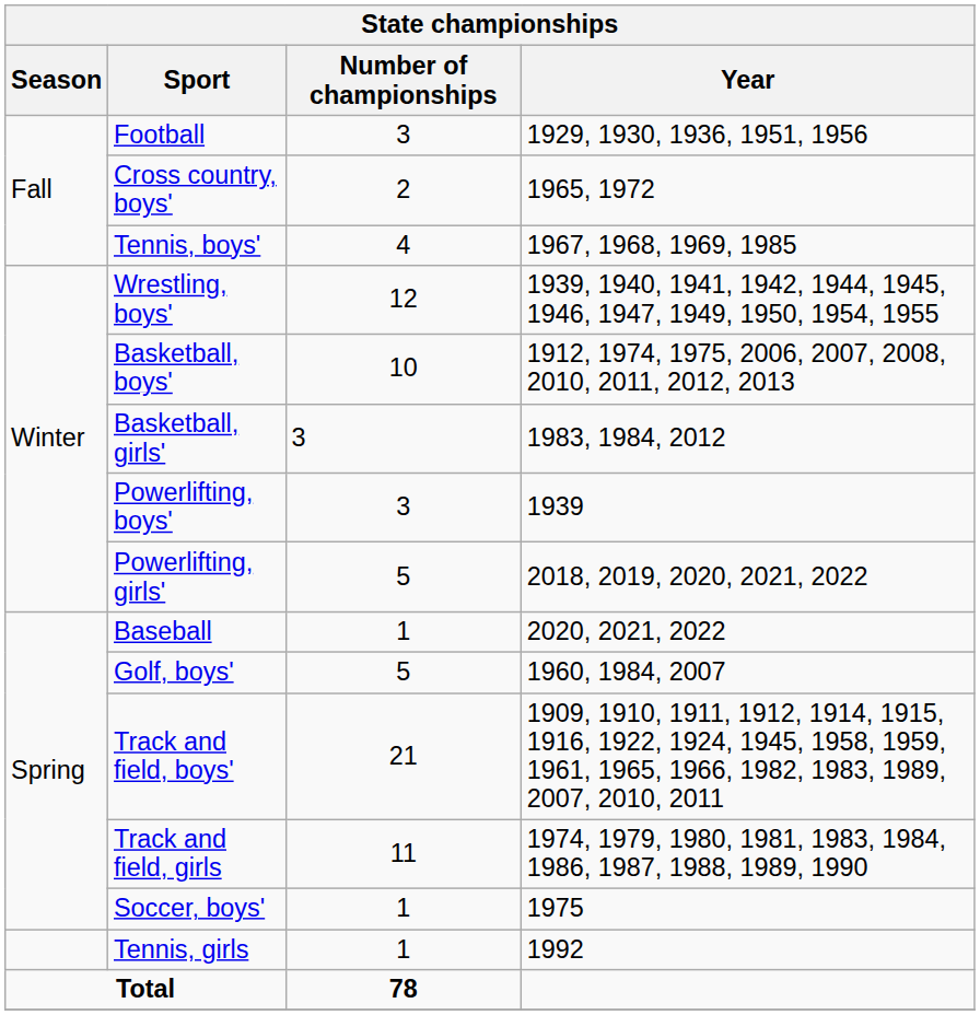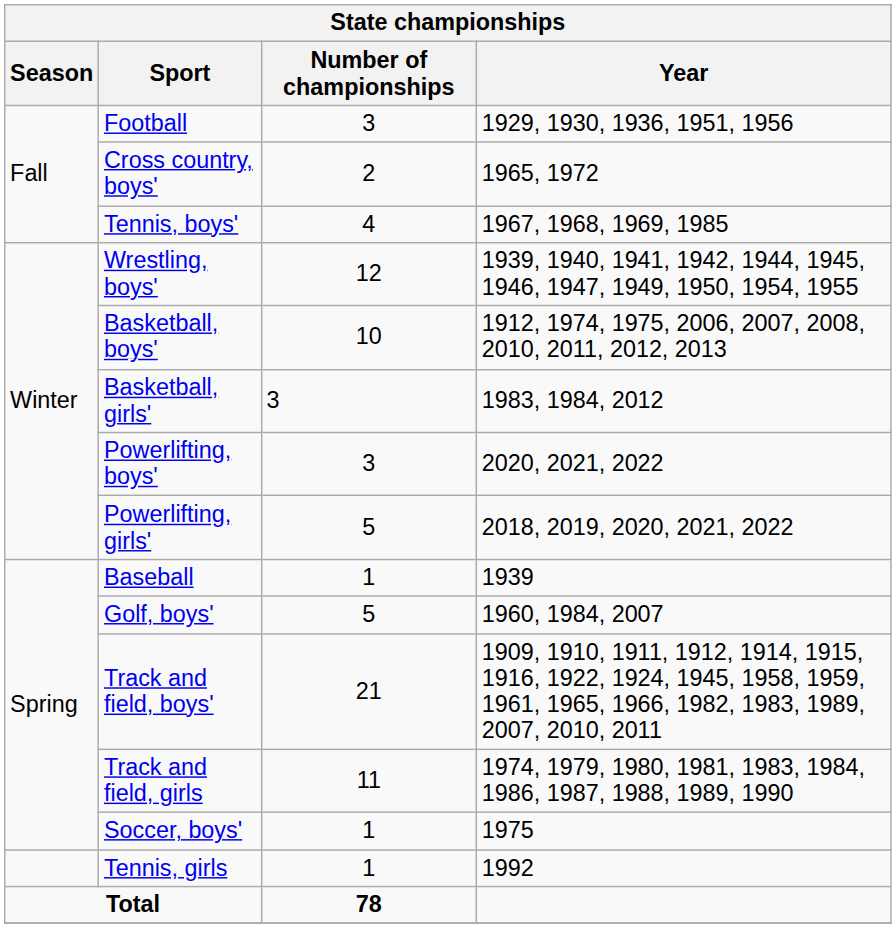Powerlifting, boys' | Year: 1939 -> 2020, 2021, 2022
Baseball | Year: 2020, 2021, 2022 -> 1939
